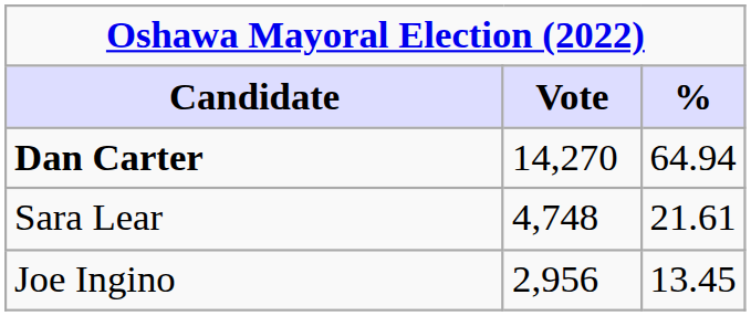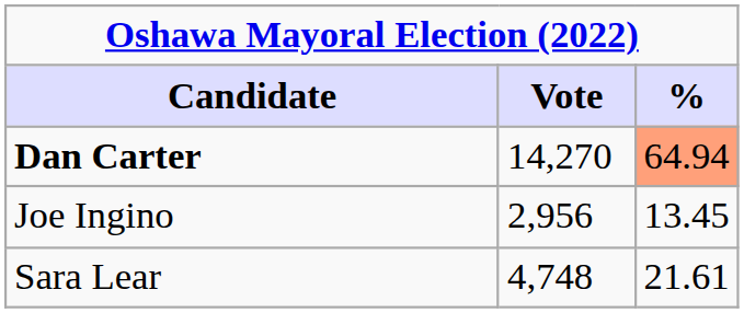Dan Carter | %: no background -> lightsalmon background
rows swapped: Sara Lear <-> Joe Ingino
